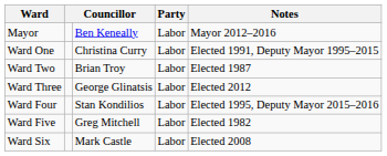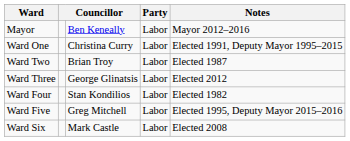Ward Four | Notes: Elected 1995, Deputy Mayor 2015–2016 -> Elected 1982
Ward Five | Notes: Elected 1982 -> Elected 1995, Deputy Mayor 2015–2016
